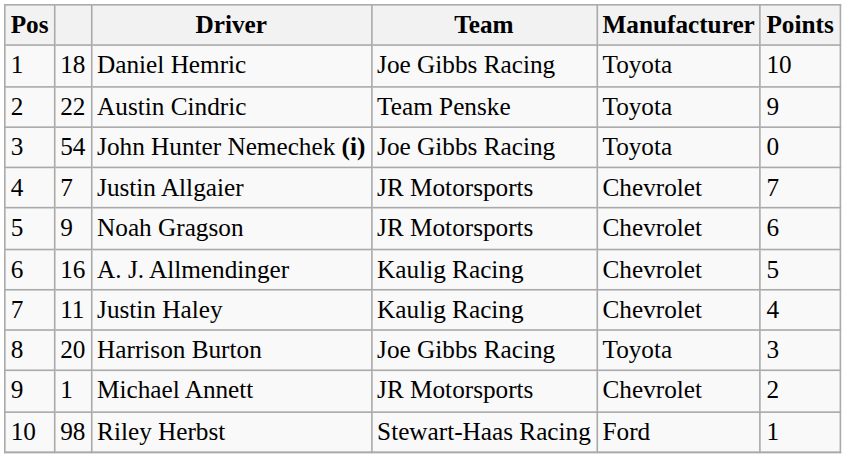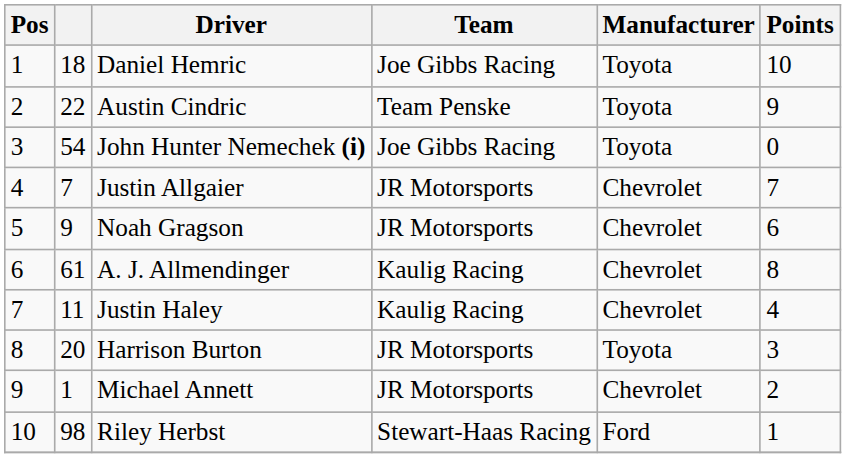A. J. Allmendinger | column 2: 16 -> 61
A. J. Allmendinger | Points: 5 -> 8
Harrison Burton | Team: Joe Gibbs Racing -> JR Motorsports
